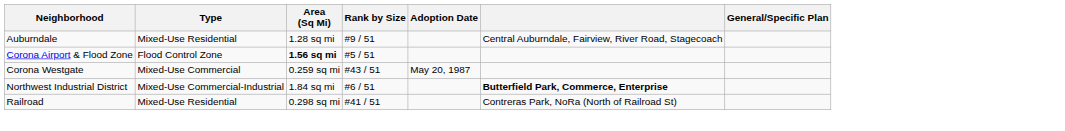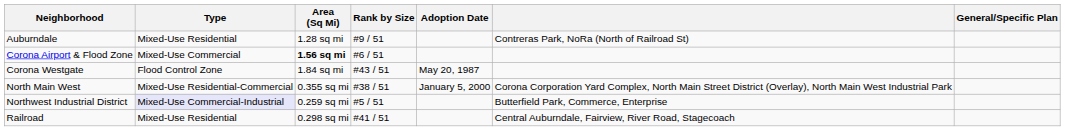Auburndale | column 6: Central Auburndale, Fairview, River Road, Stagecoach -> Contreras Park, NoRa (North of Railroad St)
Corona Airport & Flood Zone | Type: Flood Control Zone -> Mixed-Use Commercial
Corona Airport & Flood Zone | Rank by Size: #5 / 51 -> #6 / 51
Corona Westgate | Type: Mixed-Use Commercial -> Flood Control Zone
Corona Westgate | Area (Sq Mi): 0.259 sq mi -> 1.84 sq mi
+ row: North Main West | Mixed-Use Residential-Commercial | 0.355 sq mi | #38 / 51 | January 5, 2000 | Corona Corporation Yard Complex, North Main Street District (Overlay), North Main West Industrial Park
Northwest Industrial District | Type: no background -> lavender background
Northwest Industrial District | Area (Sq Mi): 1.84 sq mi -> 0.259 sq mi
Northwest Industrial District | Rank by Size: #6 / 51 -> #5 / 51
Northwest Industrial District | column 6: bold -> normal
Railroad | column 6: Contreras Park, NoRa (North of Railroad St) -> Central Auburndale, Fairview, River Road, Stagecoach
